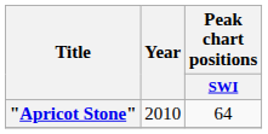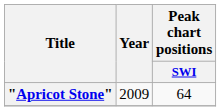"Apricot Stone" | Year: 2010 -> 2009
